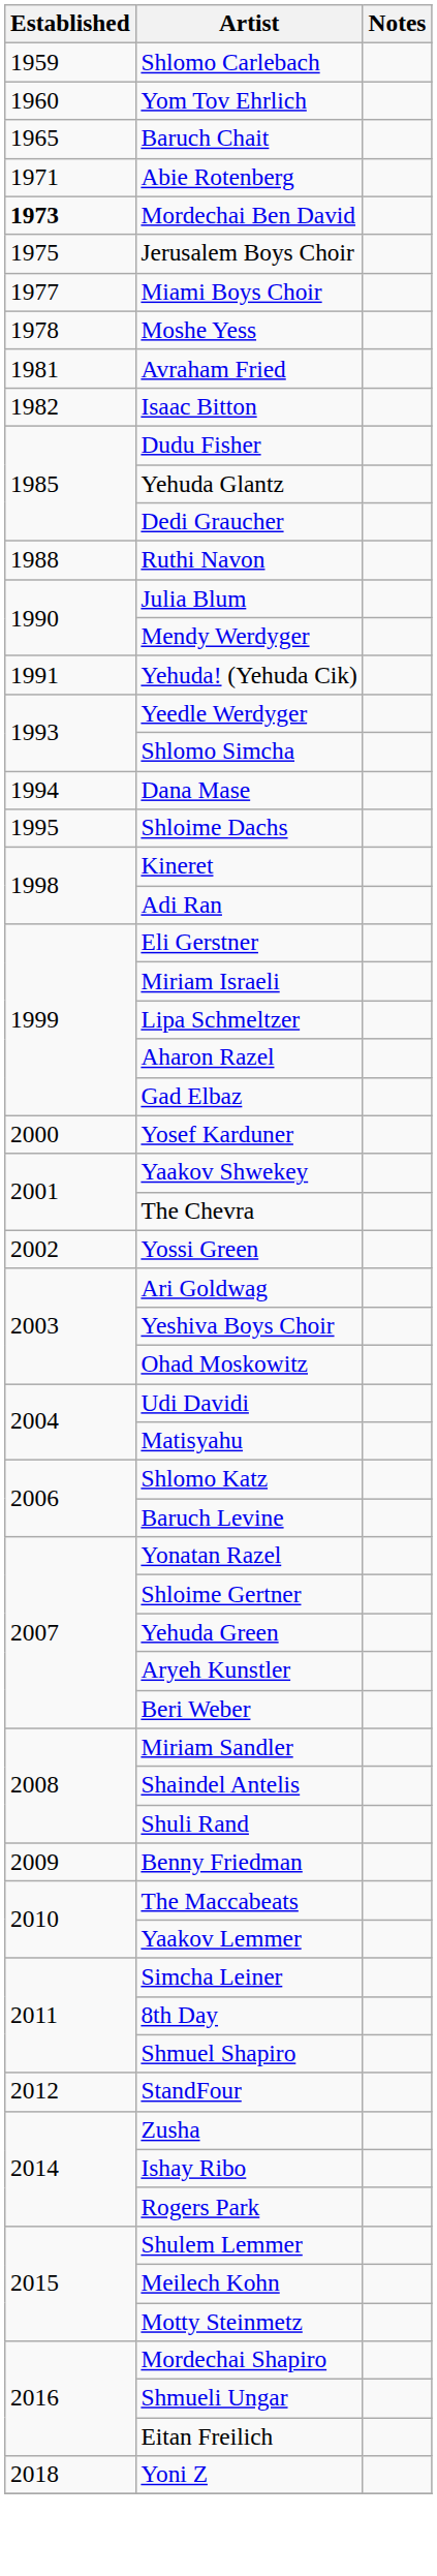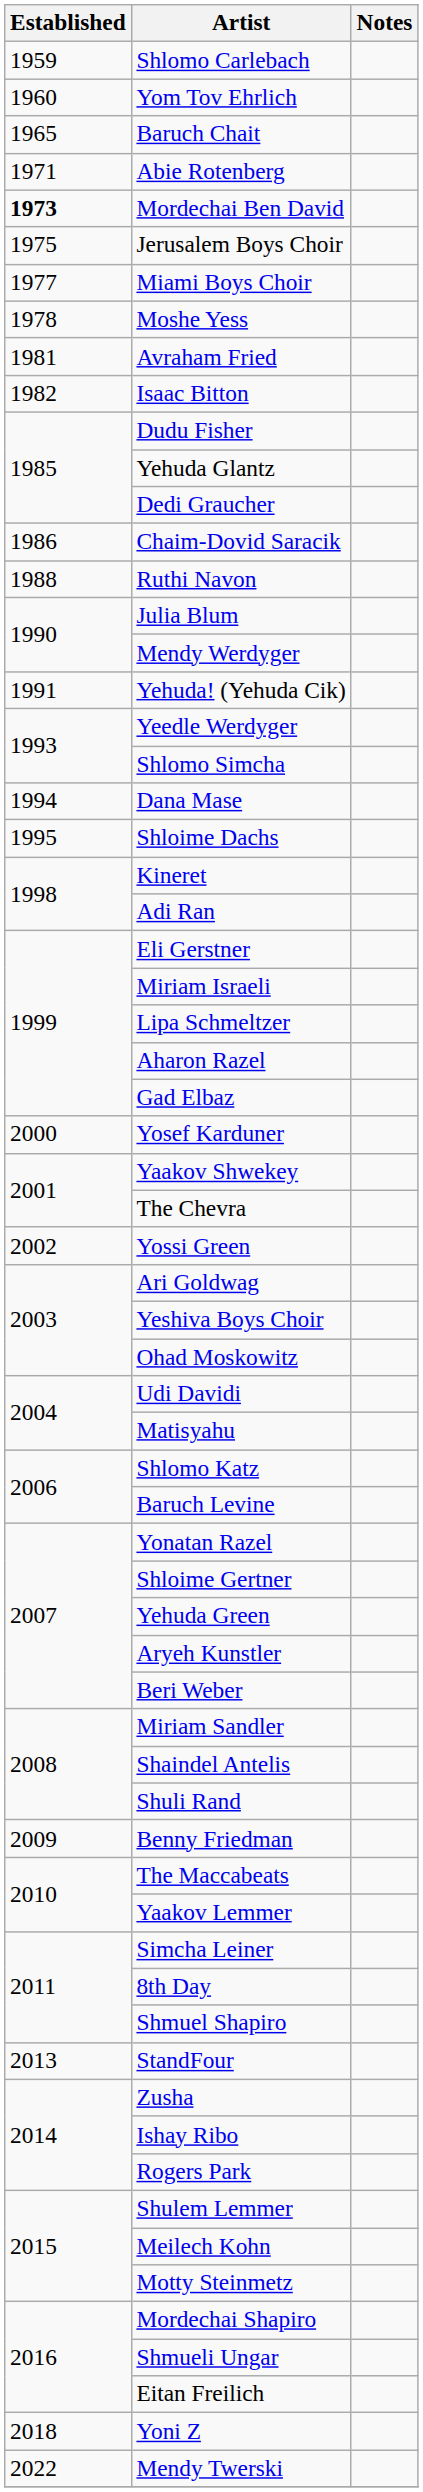+ row: 1986 | Chaim-Dovid Saracik
StandFour | Established: 2012 -> 2013
+ row: 2022 | Mendy Twerski
